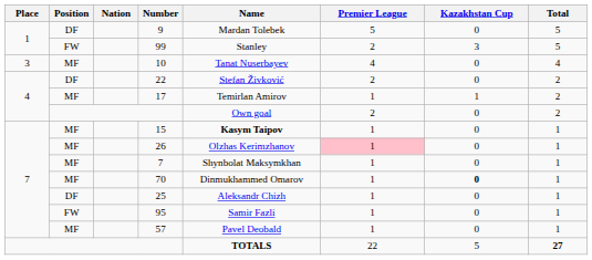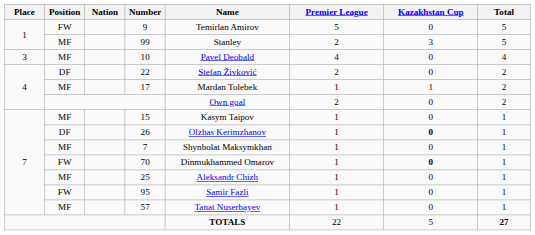9 | Position: DF -> FW
9 | Name: Mardan Tolebek -> Temirlan Amirov
99 | Position: FW -> MF
10 | Name: Tanat Nuserbayev -> Pavel Deobald
17 | Name: Temirlan Amirov -> Mardan Tolebek
15 | Name: bold -> normal
26 | Position: MF -> DF
26 | Premier League: pink background -> no background
26 | Kazakhstan Cup: normal -> bold
70 | Position: MF -> FW
25 | Position: DF -> MF
57 | Name: Pavel Deobald -> Tanat Nuserbayev
